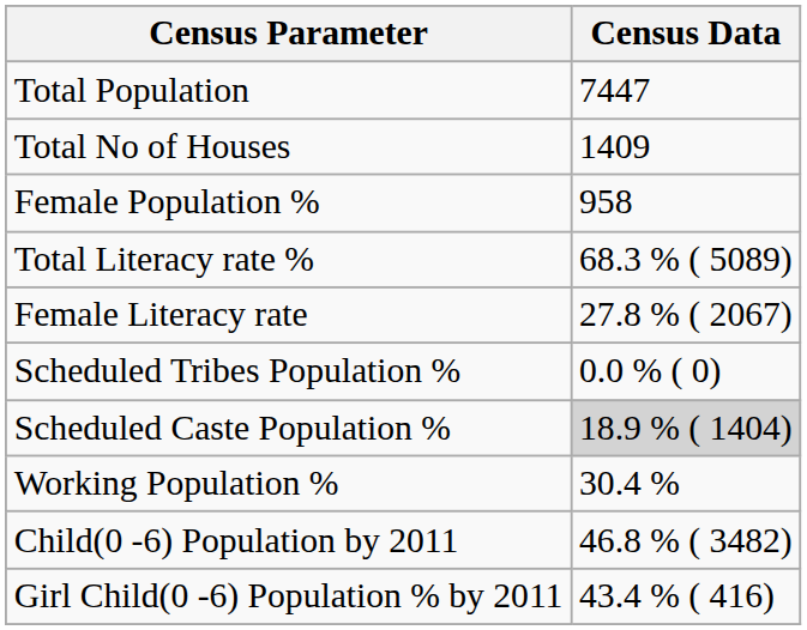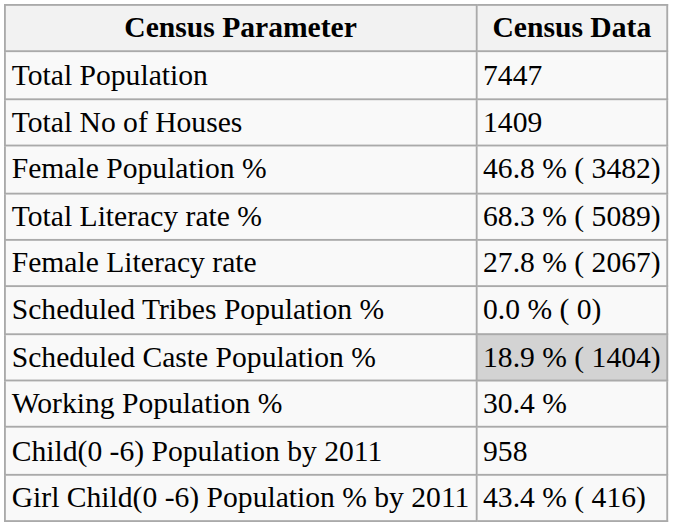Female Population % | Census Data: 958 -> 46.8 % ( 3482)
Child(0 -6) Population by 2011 | Census Data: 46.8 % ( 3482) -> 958
